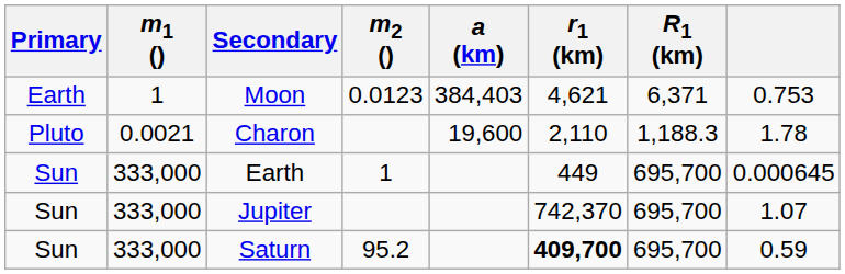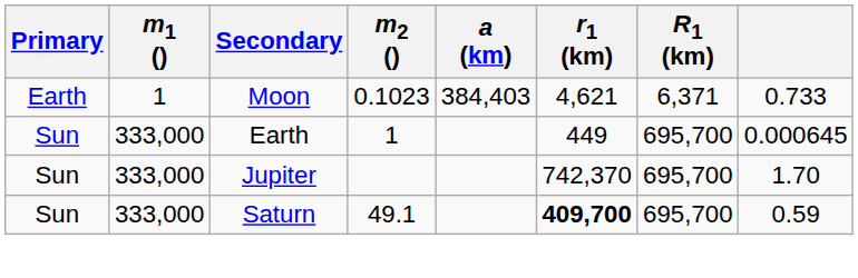Moon | m2 (): 0.0123 -> 0.1023
Moon | column 8: 0.753 -> 0.733
- row: Pluto | 0.0021 | Charon | 19,600 | 2,110 | 1,188.3 | 1.78
Jupiter | column 8: 1.07 -> 1.70
Saturn | m2 (): 95.2 -> 49.1
